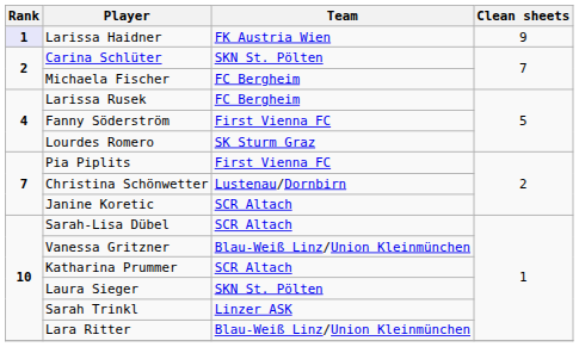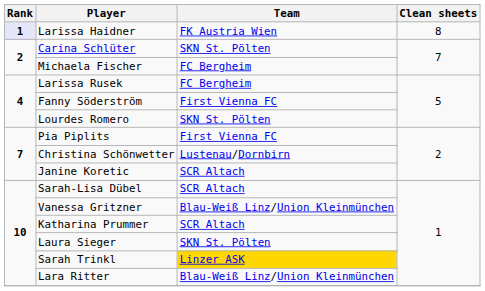Larissa Haidner | Clean sheets: 9 -> 8
Lourdes Romero | Team: SK Sturm Graz -> SKN St. Pölten
Sarah Trinkl | Team: no background -> gold background
